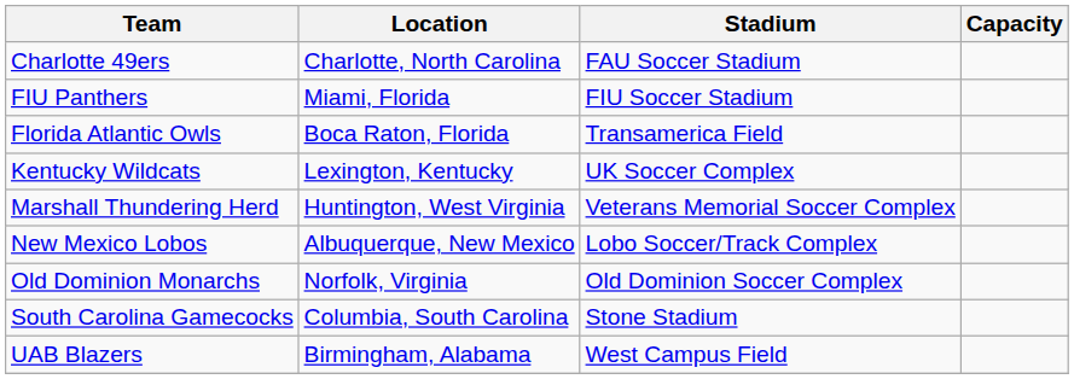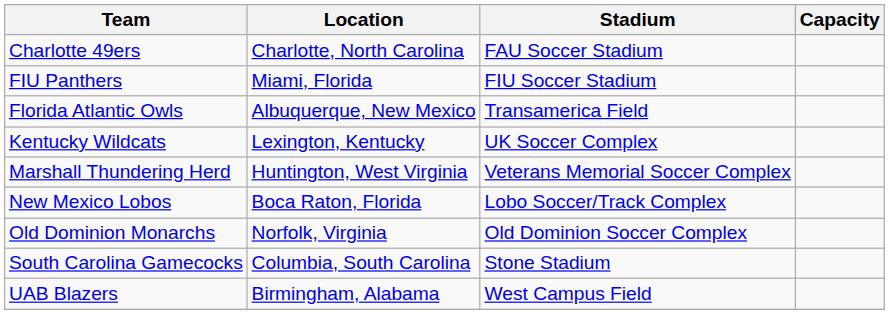Florida Atlantic Owls | Location: Boca Raton, Florida -> Albuquerque, New Mexico
New Mexico Lobos | Location: Albuquerque, New Mexico -> Boca Raton, Florida
